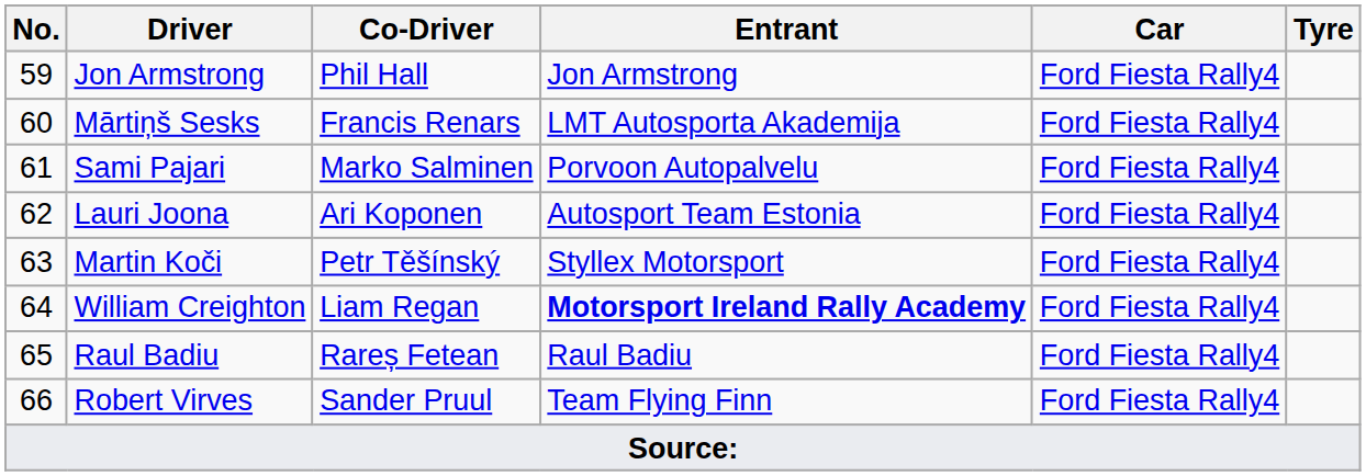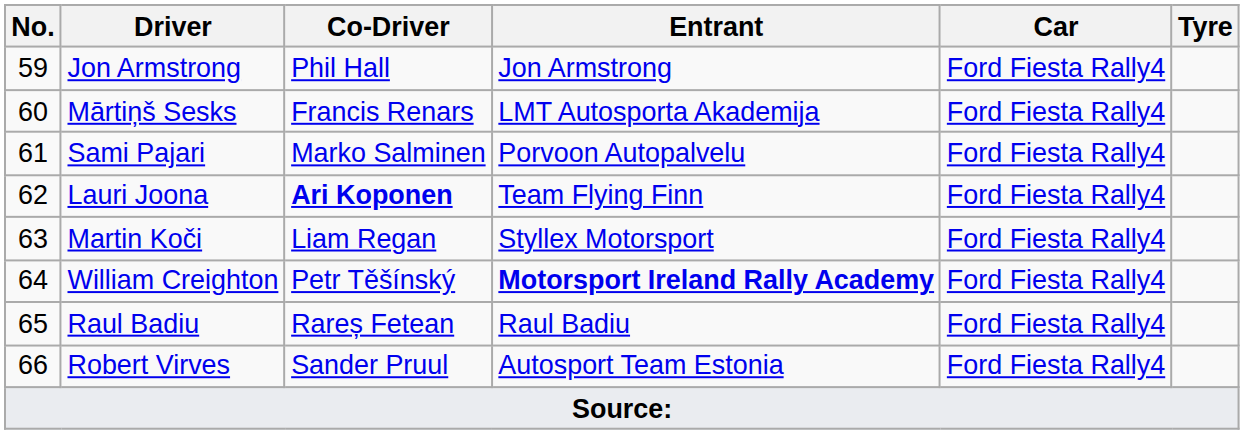Lauri Joona | Co-Driver: normal -> bold
Lauri Joona | Entrant: Autosport Team Estonia -> Team Flying Finn
Martin Koči | Co-Driver: Petr Těšínský -> Liam Regan
William Creighton | Co-Driver: Liam Regan -> Petr Těšínský
Robert Virves | Entrant: Team Flying Finn -> Autosport Team Estonia
